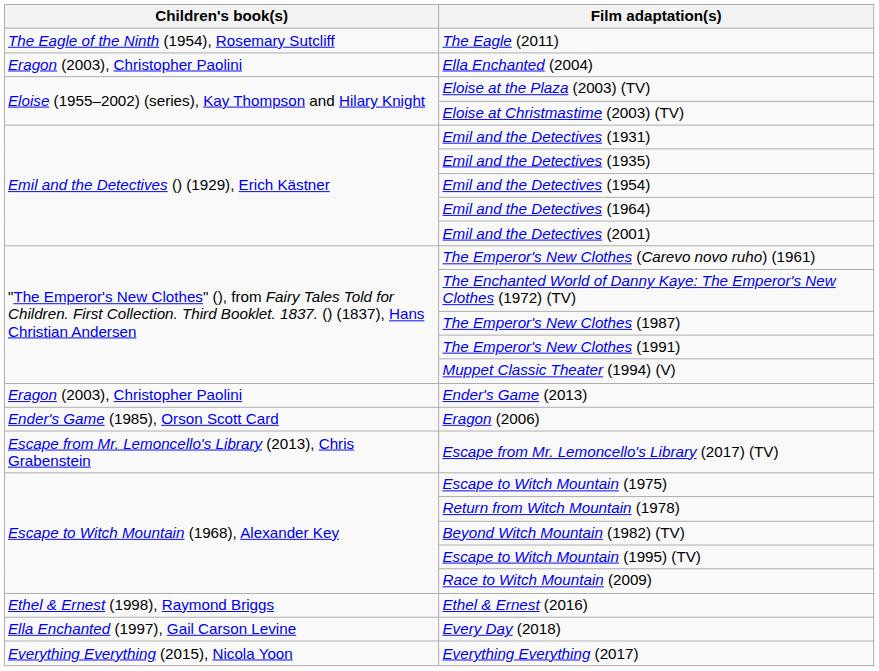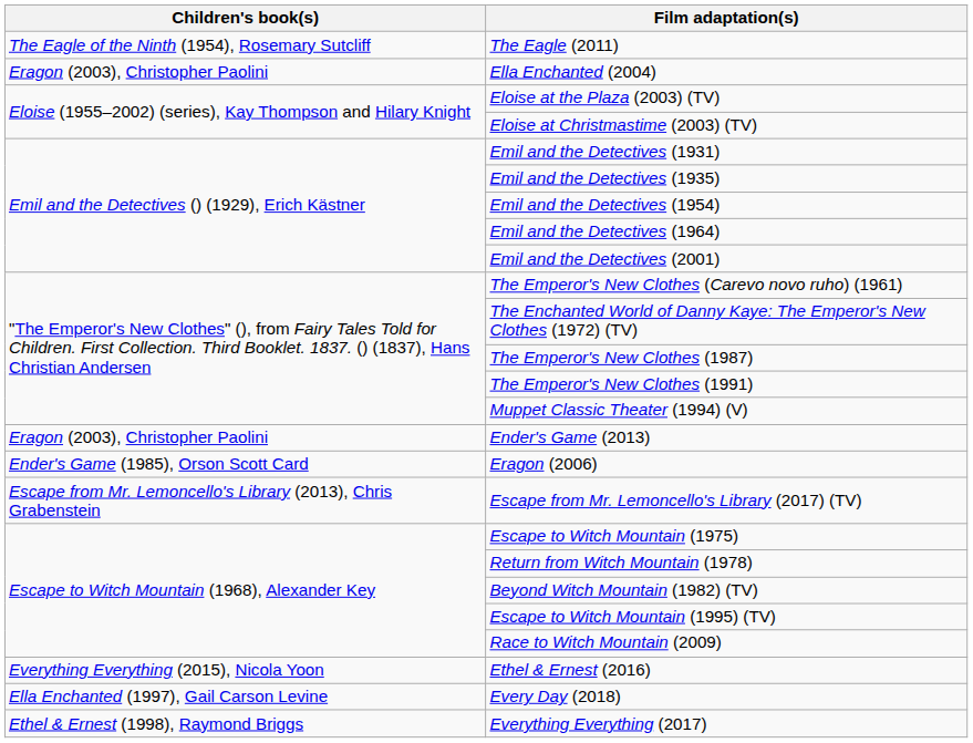Ethel & Ernest (2016) | Children's book(s): Ethel & Ernest (1998), Raymond Briggs -> Everything Everything (2015), Nicola Yoon
Everything Everything (2017) | Children's book(s): Everything Everything (2015), Nicola Yoon -> Ethel & Ernest (1998), Raymond Briggs
